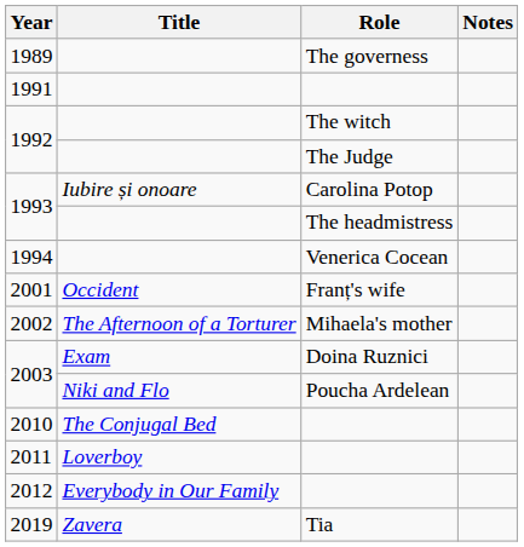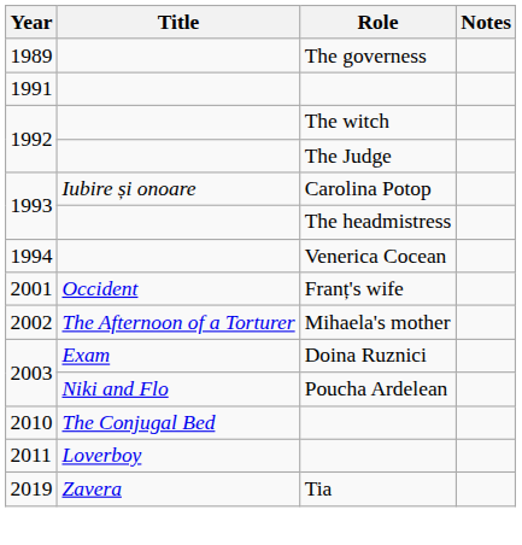- row: 2012 | Everybody in Our Family
